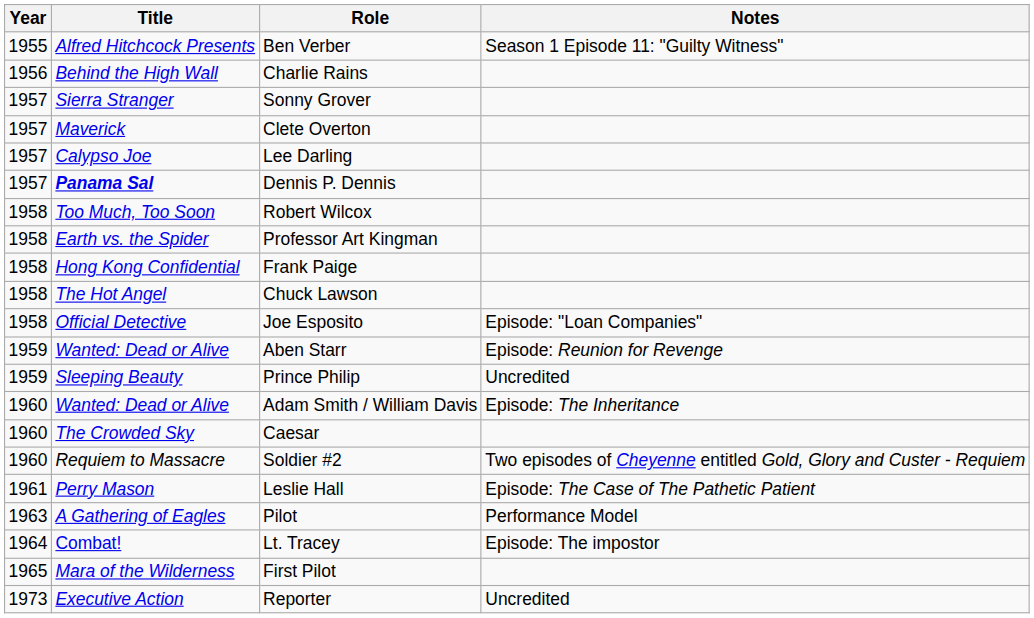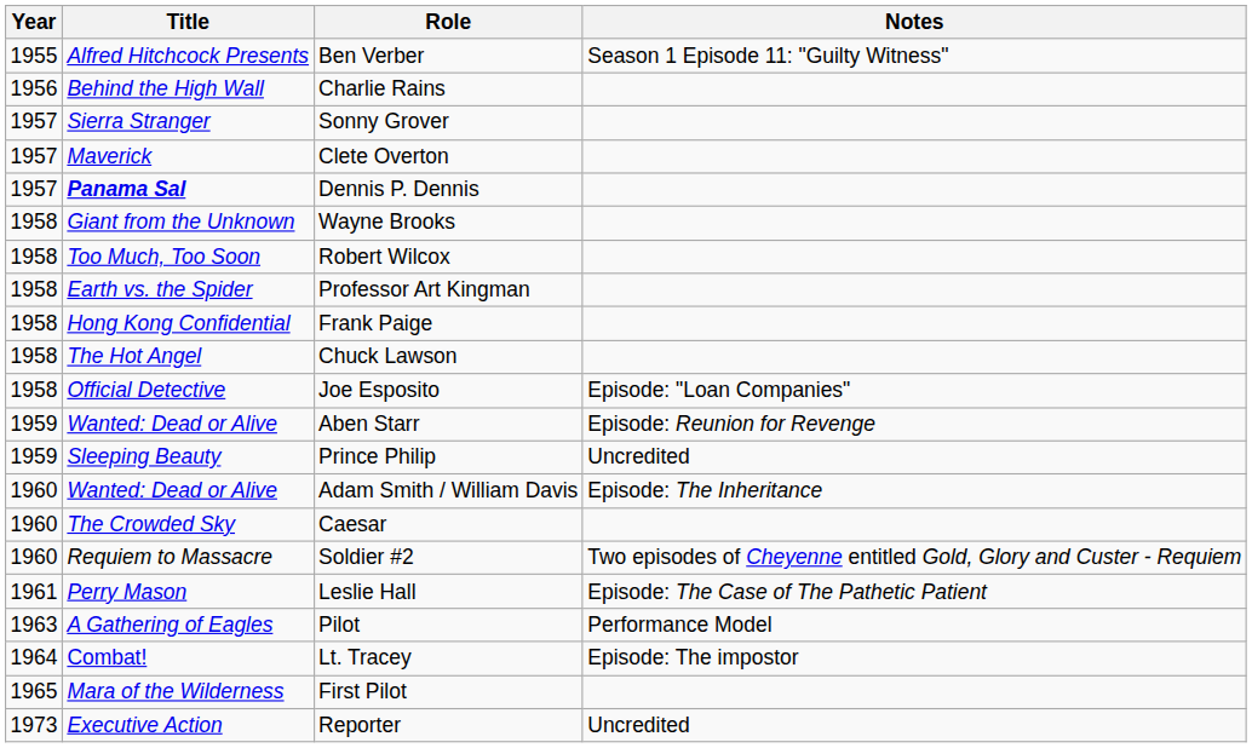- row: 1957 | Calypso Joe | Lee Darling
+ row: 1958 | Giant from the Unknown | Wayne Brooks
